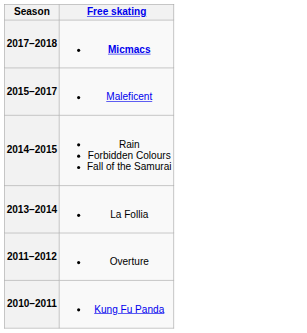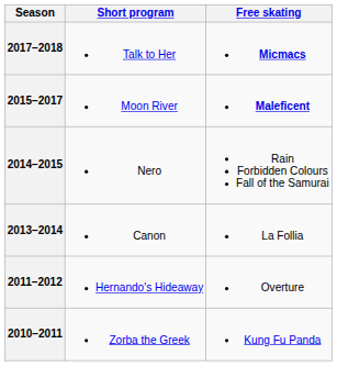+ column: Short program | Talk to Her | Moon River | Nero | Canon | Hernando's Hideaway | Zorba the Greek
2015–2017 | Free skating: normal -> bold
